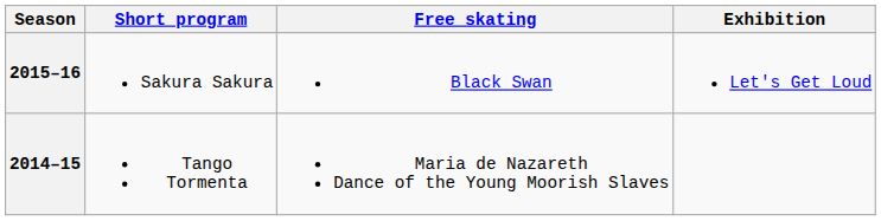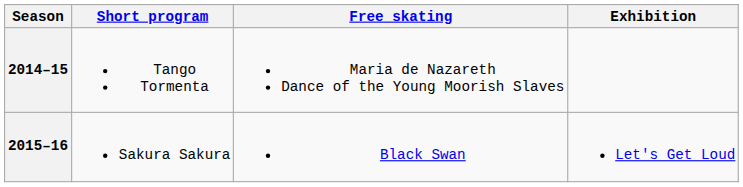rows swapped: 2015–16 <-> 2014–15
